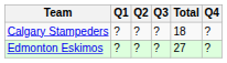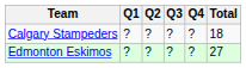columns swapped: Q4 <-> Total
